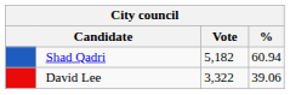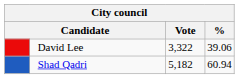rows swapped: Shad Qadri <-> David Lee
